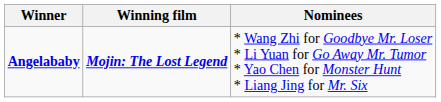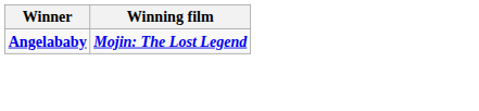- column: Nominees | * Wang Zhi for Goodbye Mr. Loser * Li Yuan for Go Away Mr. Tumor * Yao Chen for Monster Hunt * Liang Jing for Mr. Six
